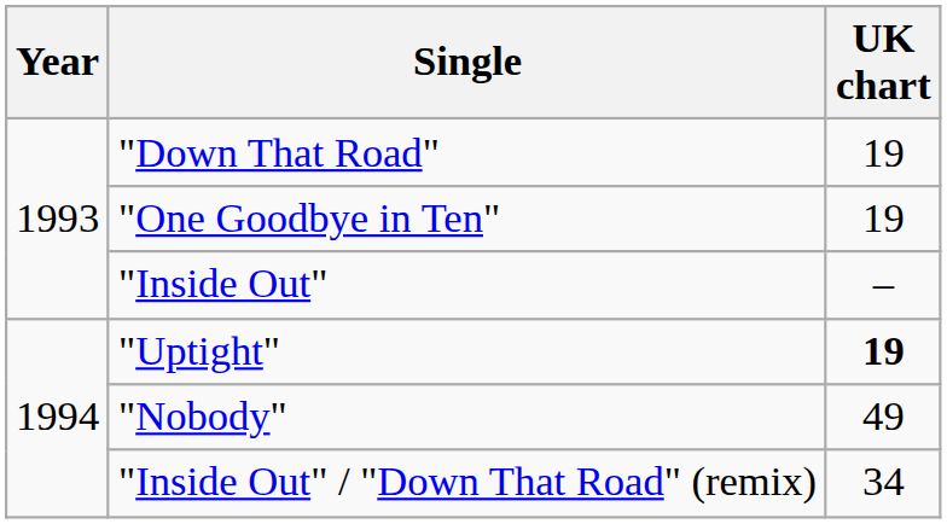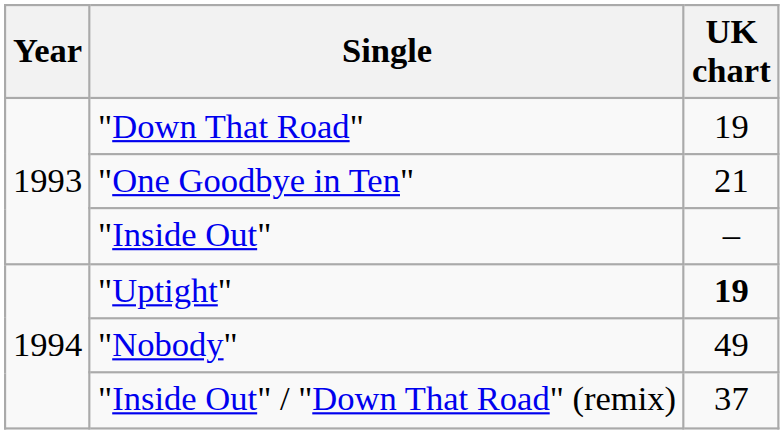"One Goodbye in Ten" | UK chart: 19 -> 21
"Inside Out" / "Down That Road" (remix) | UK chart: 34 -> 37
